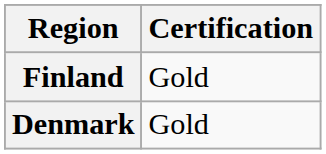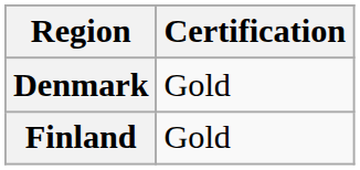rows swapped: Denmark <-> Finland
